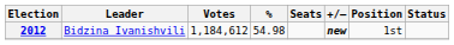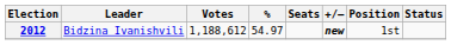2012 | Votes: 1,184,612 -> 1,188,612
2012 | %: 54.98 -> 54.97
